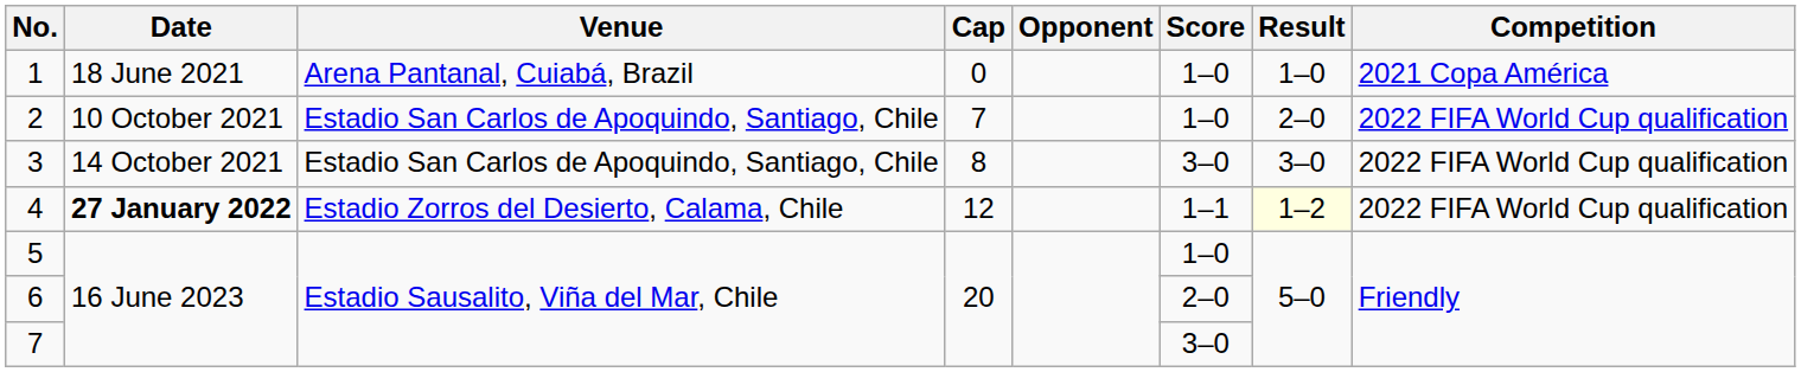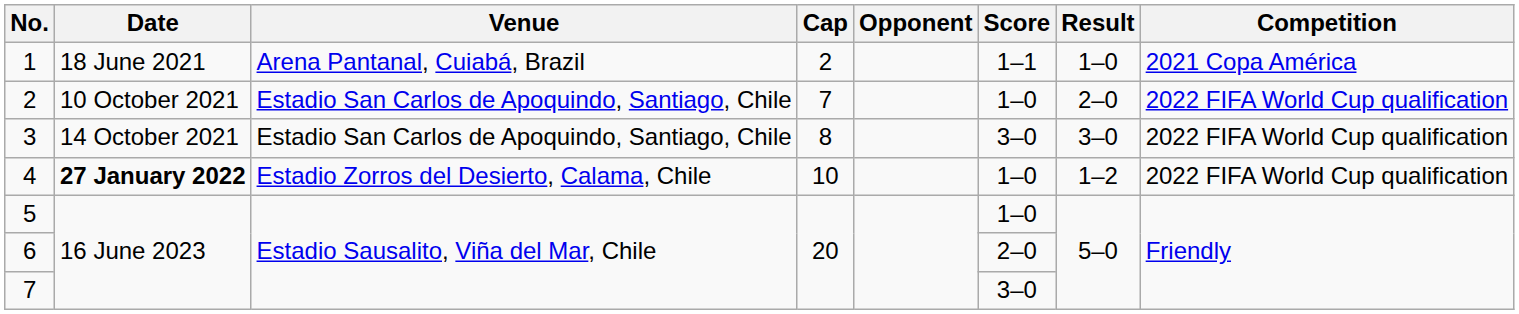1 | Cap: 0 -> 2
1 | Score: 1–0 -> 1–1
4 | Cap: 12 -> 10
4 | Score: 1–1 -> 1–0
4 | Result: lightyellow background -> no background
